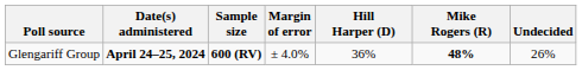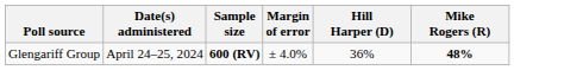- column: Undecided | 26%
Glengariff Group | Date(s) administered: bold -> normal
